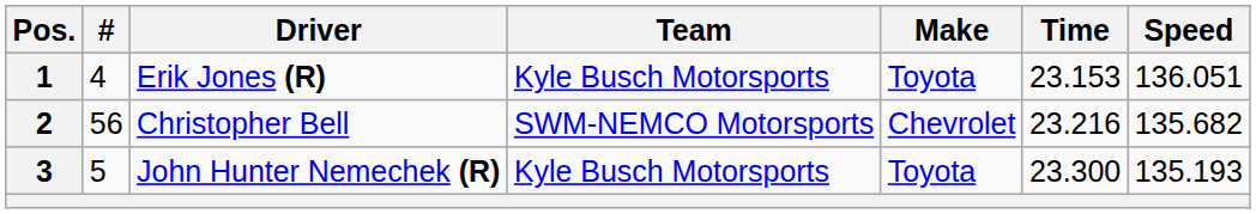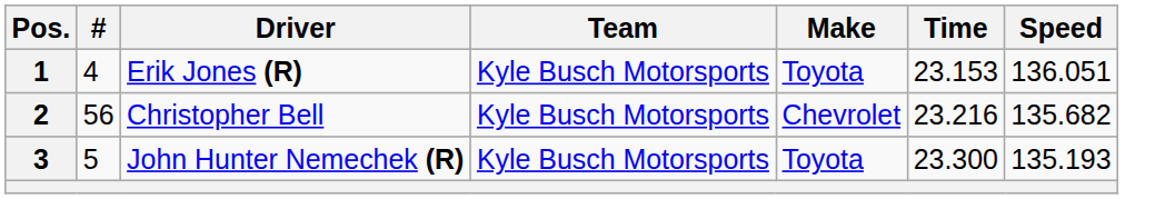2 | Team: SWM-NEMCO Motorsports -> Kyle Busch Motorsports
